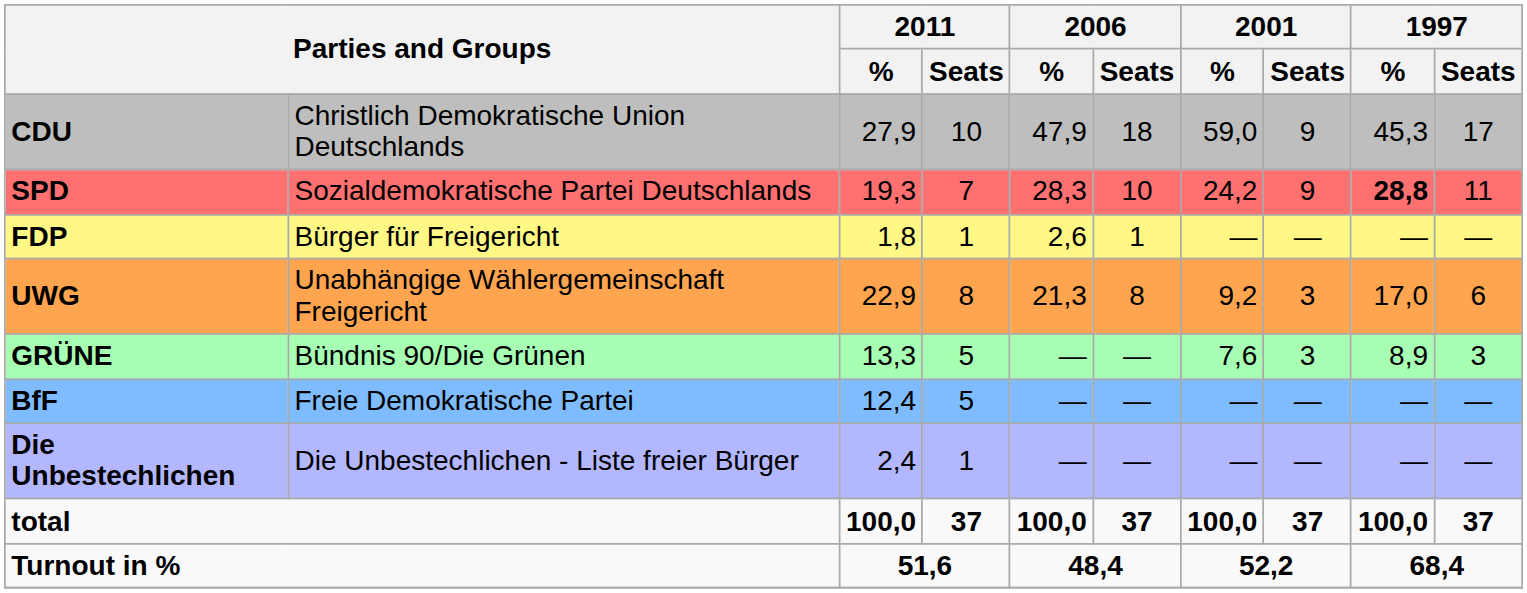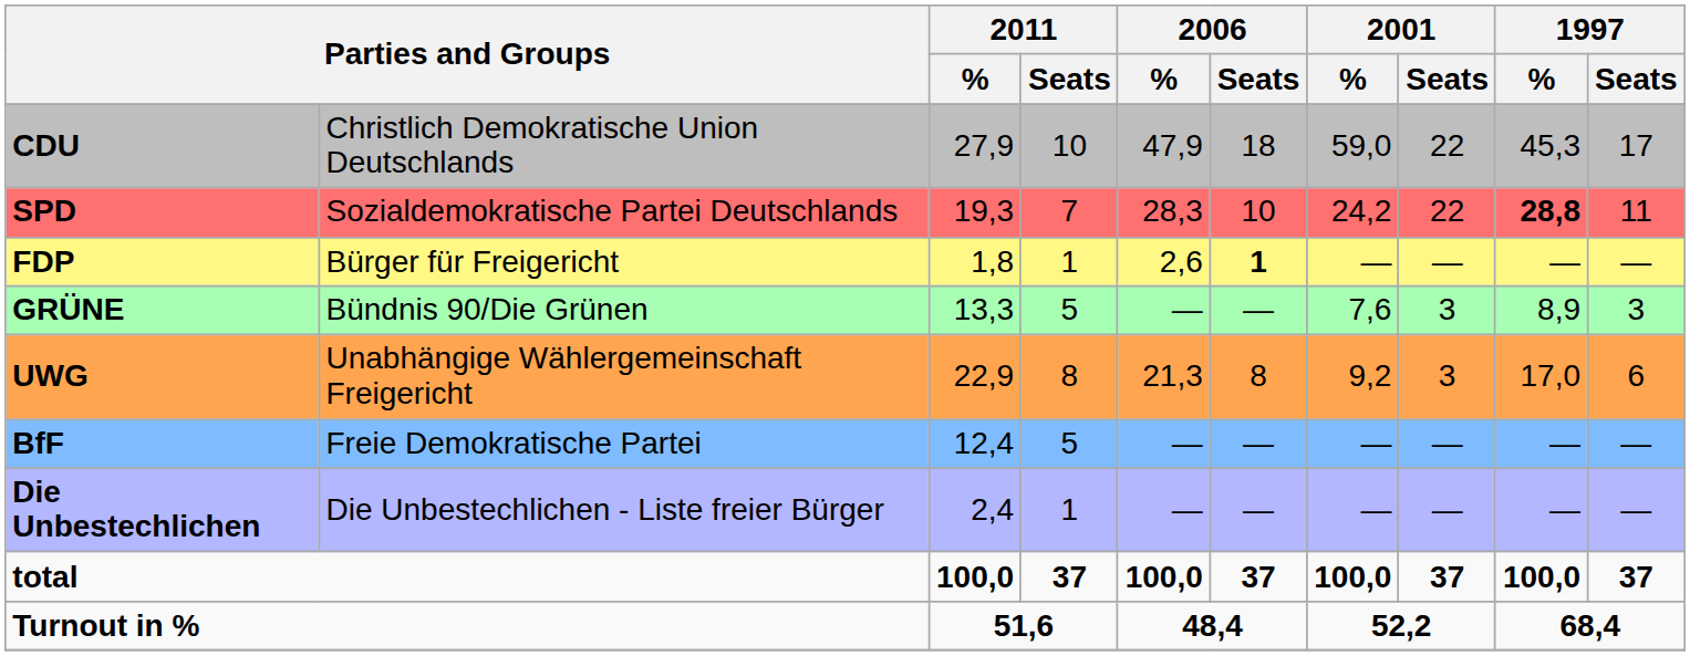CDU | 2001 / Seats: 9 -> 22
SPD | 2001 / Seats: 9 -> 22
FDP | 2006 / Seats: normal -> bold
rows swapped: GRÜNE <-> UWG
